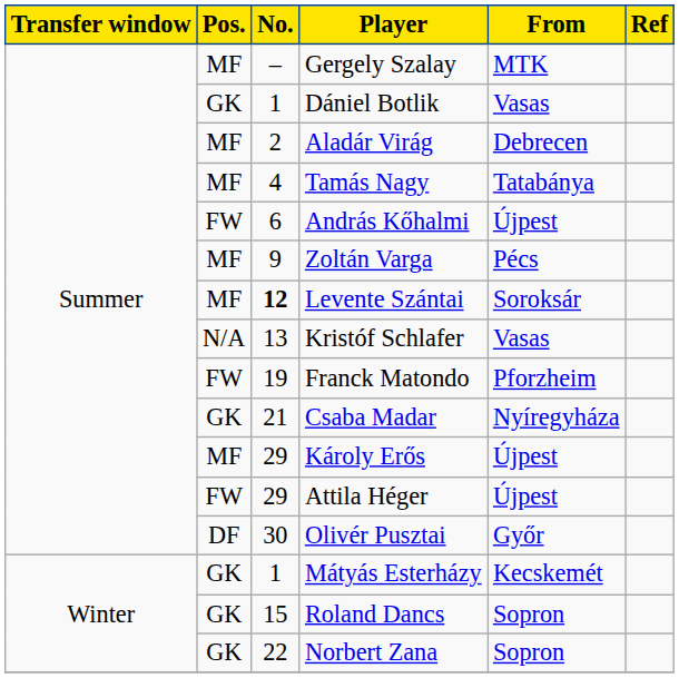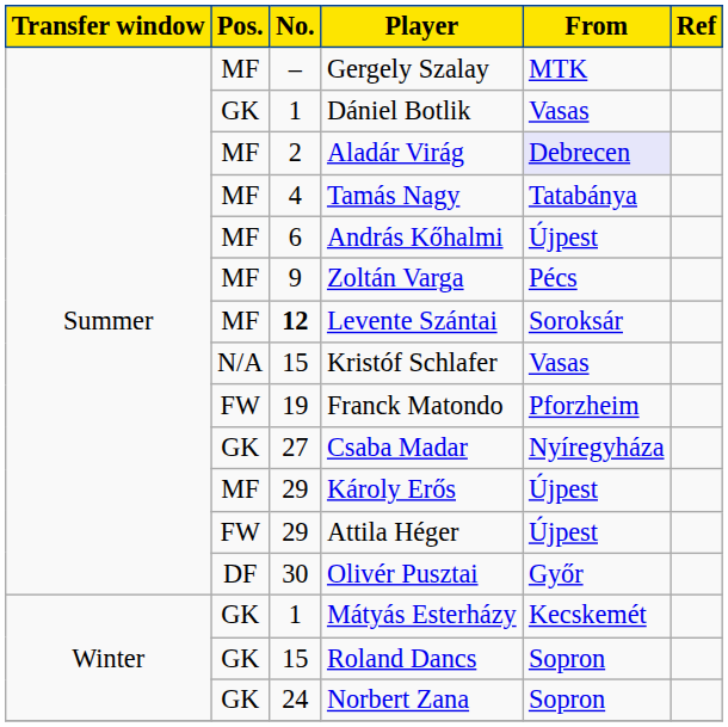Aladár Virág | From: no background -> lavender background
András Kőhalmi | Pos.: FW -> MF
Kristóf Schlafer | No.: 13 -> 15
Csaba Madar | No.: 21 -> 27
Norbert Zana | No.: 22 -> 24
